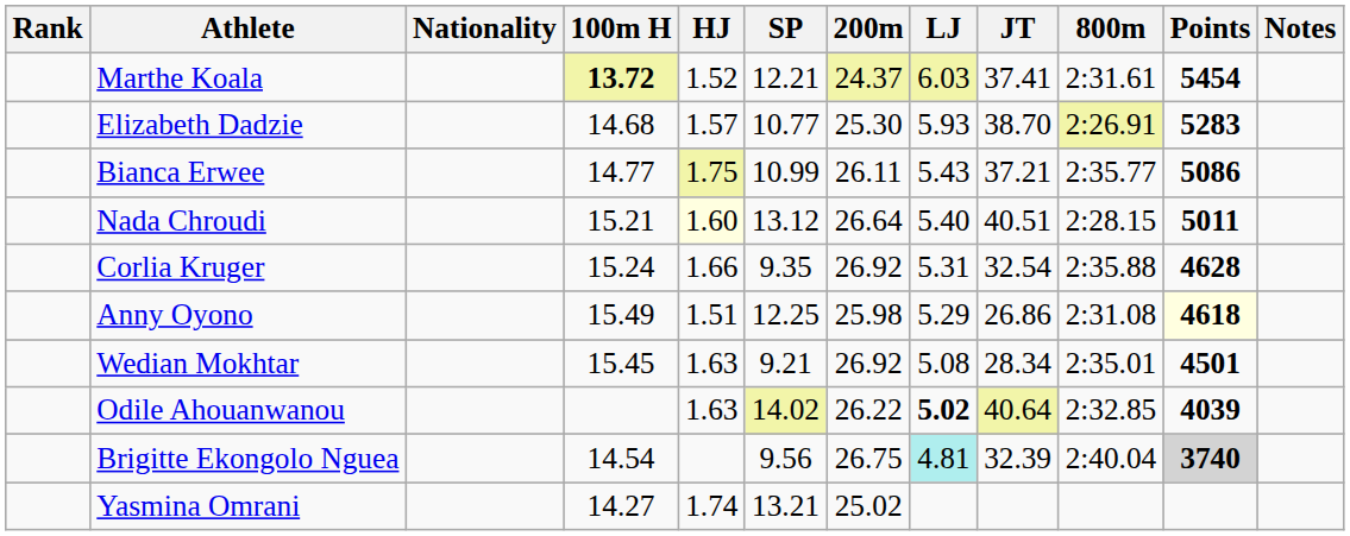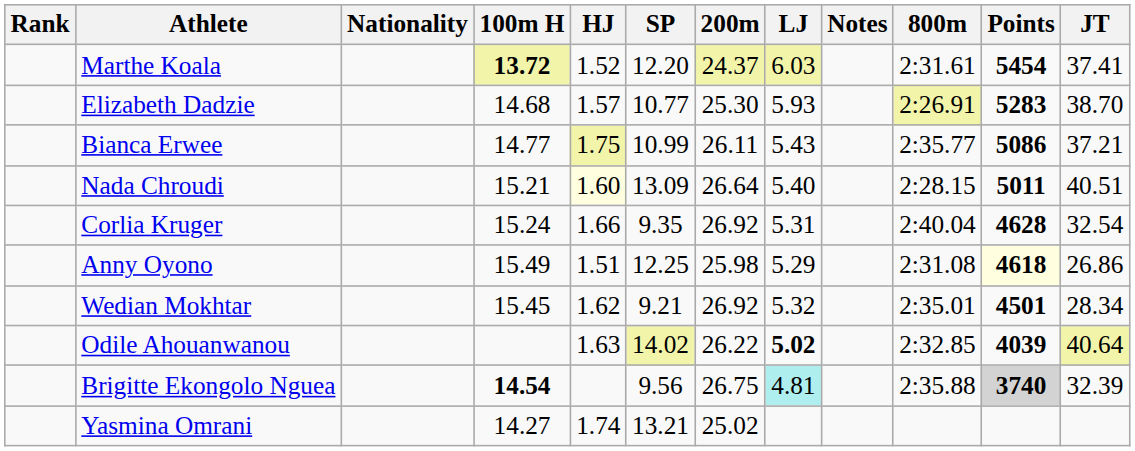columns swapped: JT <-> Notes
Marthe Koala | SP: 12.21 -> 12.20
Nada Chroudi | SP: 13.12 -> 13.09
Corlia Kruger | 800m: 2:35.88 -> 2:40.04
Wedian Mokhtar | HJ: 1.63 -> 1.62
Wedian Mokhtar | LJ: 5.08 -> 5.32
Brigitte Ekongolo Nguea | 100m H: normal -> bold
Brigitte Ekongolo Nguea | 800m: 2:40.04 -> 2:35.88
